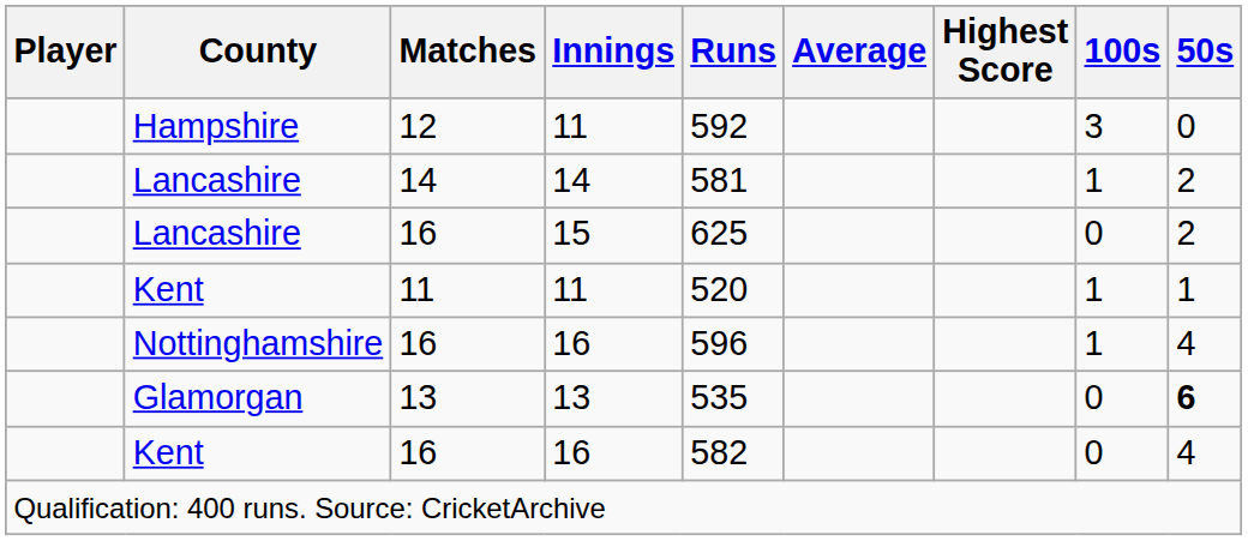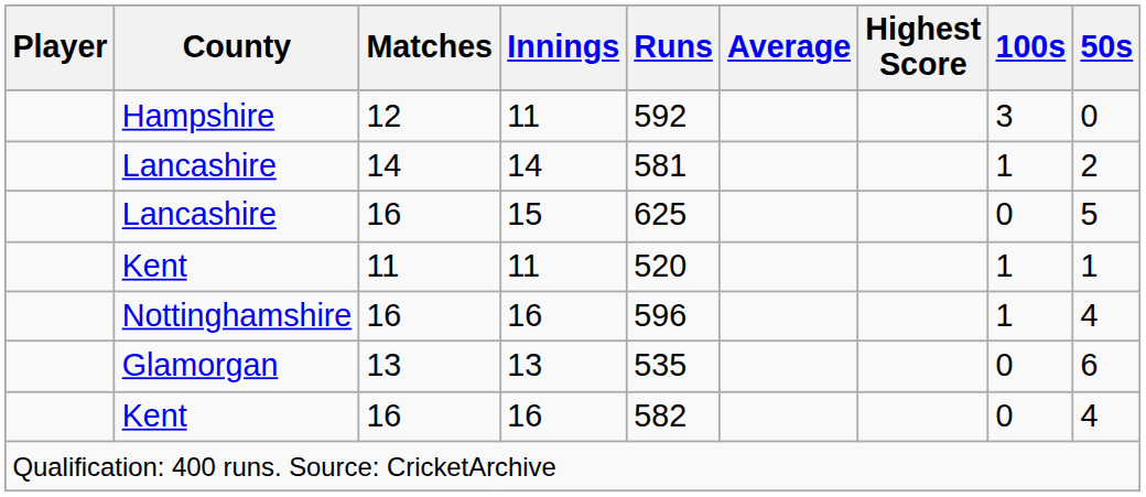Lancashire / 16 | 50s: 2 -> 5
Glamorgan | 50s: bold -> normal
